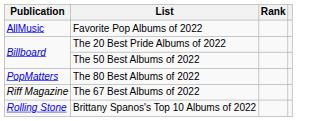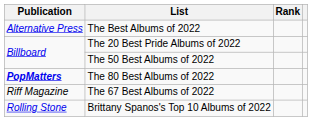- row: AllMusic | Favorite Pop Albums of 2022
+ row: Alternative Press | The Best Albums of 2022
The 80 Best Albums of 2022 | Publication: normal -> bold
